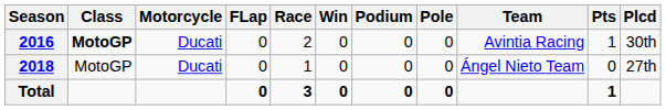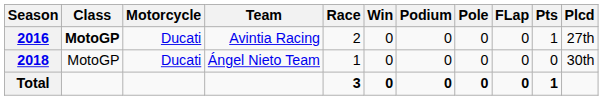columns swapped: Team <-> FLap
2016 | Plcd: 30th -> 27th
2018 | Plcd: 27th -> 30th
